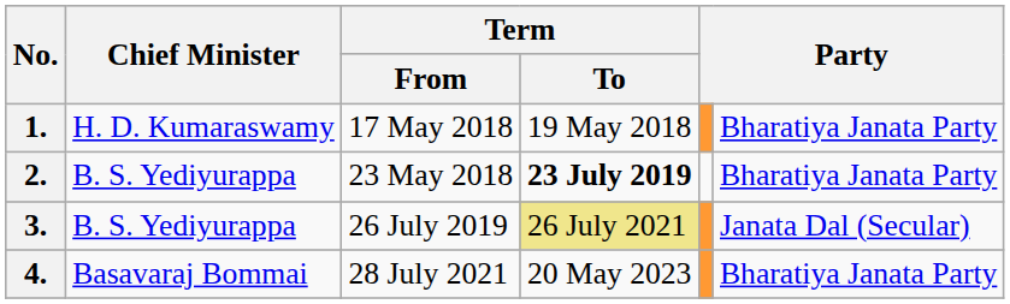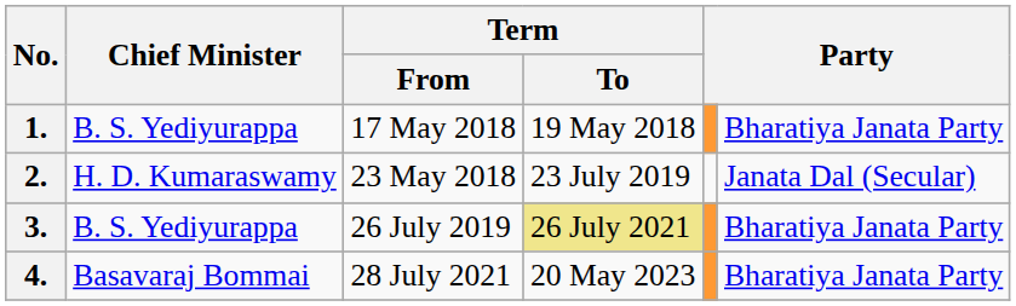1. | Chief Minister: H. D. Kumaraswamy -> B. S. Yediyurappa
2. | Chief Minister: B. S. Yediyurappa -> H. D. Kumaraswamy
2. | Term / To: bold -> normal
2. | column 6: Bharatiya Janata Party -> Janata Dal (Secular)
3. | column 6: Janata Dal (Secular) -> Bharatiya Janata Party
